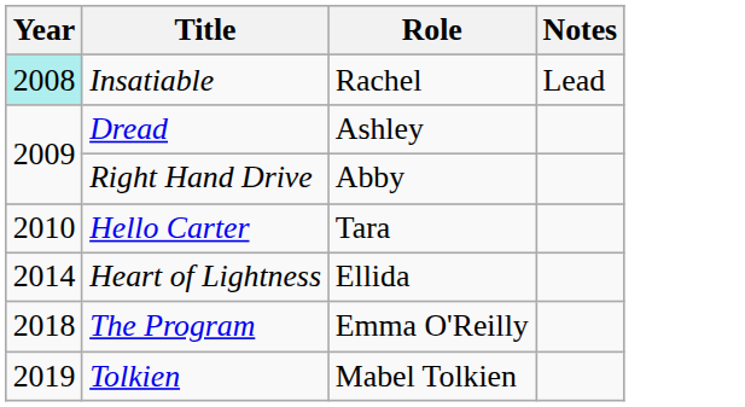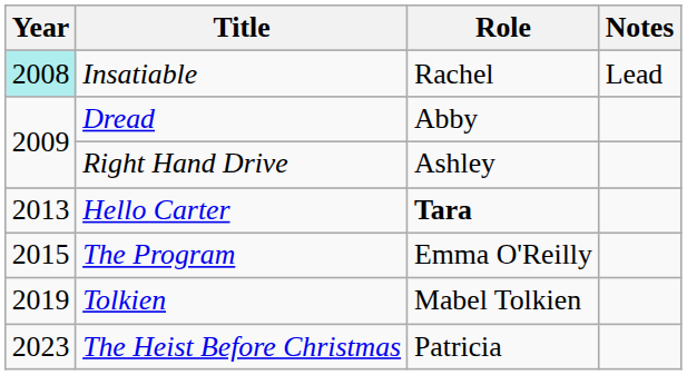Dread | Role: Ashley -> Abby
Right Hand Drive | Role: Abby -> Ashley
Hello Carter | Year: 2010 -> 2013
Hello Carter | Role: normal -> bold
- row: 2014 | Heart of Lightness | Ellida
The Program | Year: 2018 -> 2015
+ row: 2023 | The Heist Before Christmas | Patricia
